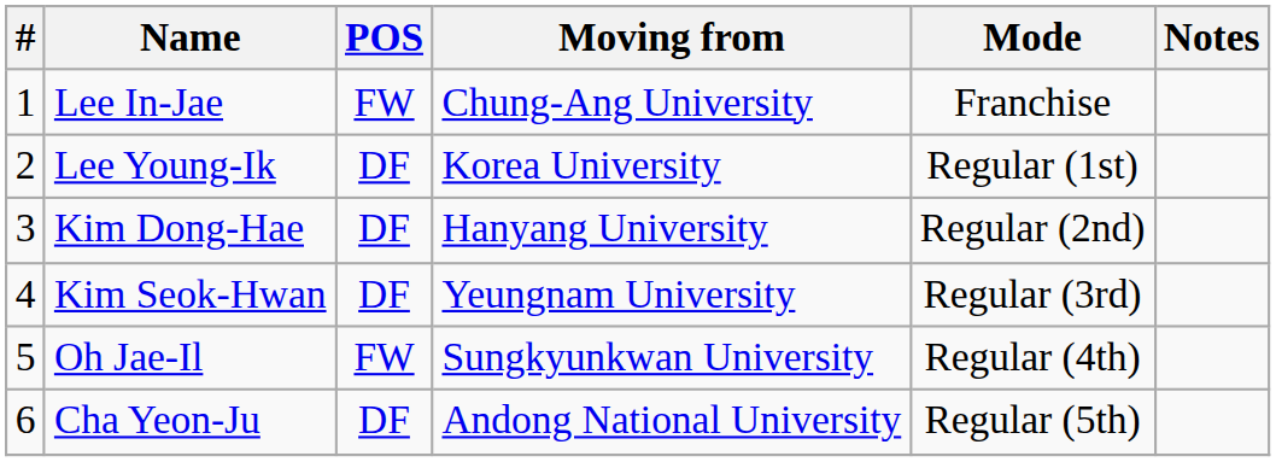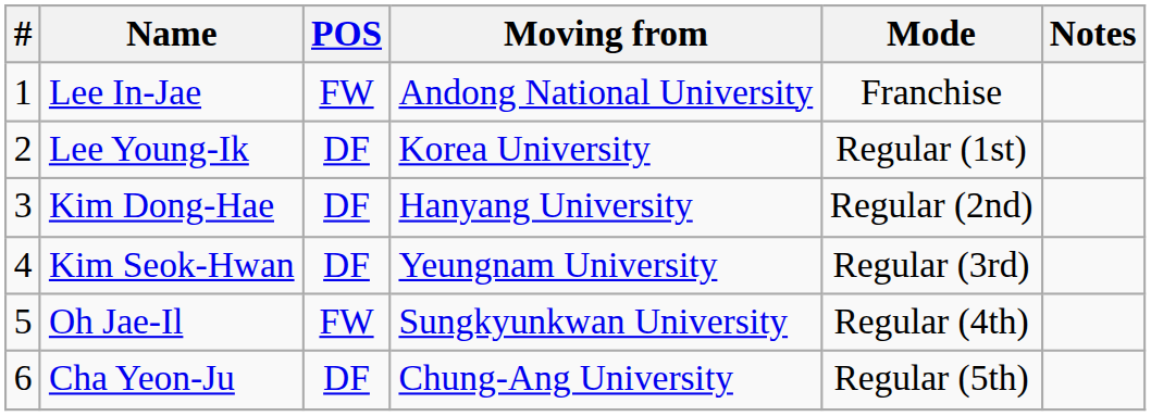Lee In-Jae | Moving from: Chung-Ang University -> Andong National University
Cha Yeon-Ju | Moving from: Andong National University -> Chung-Ang University
